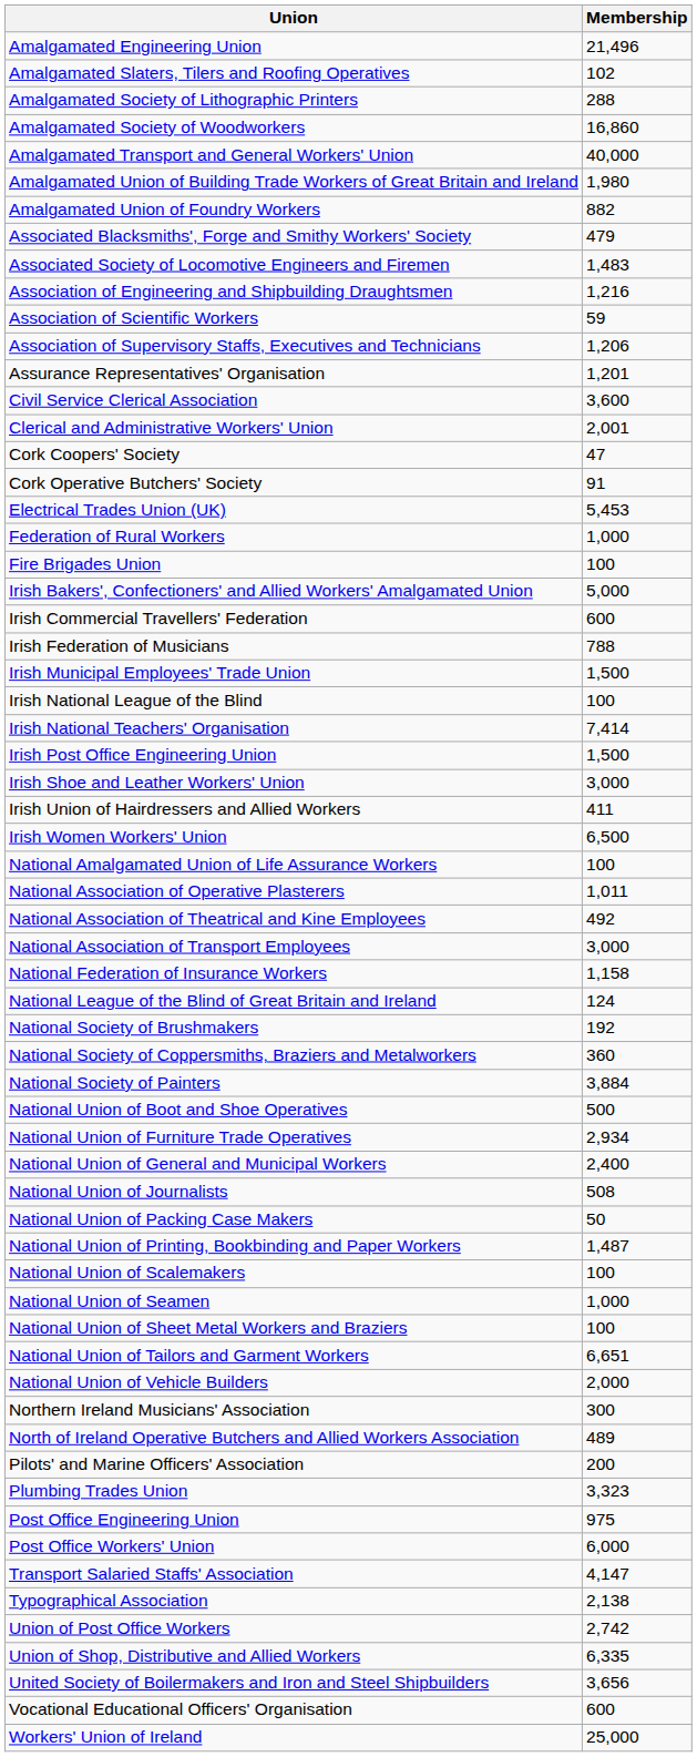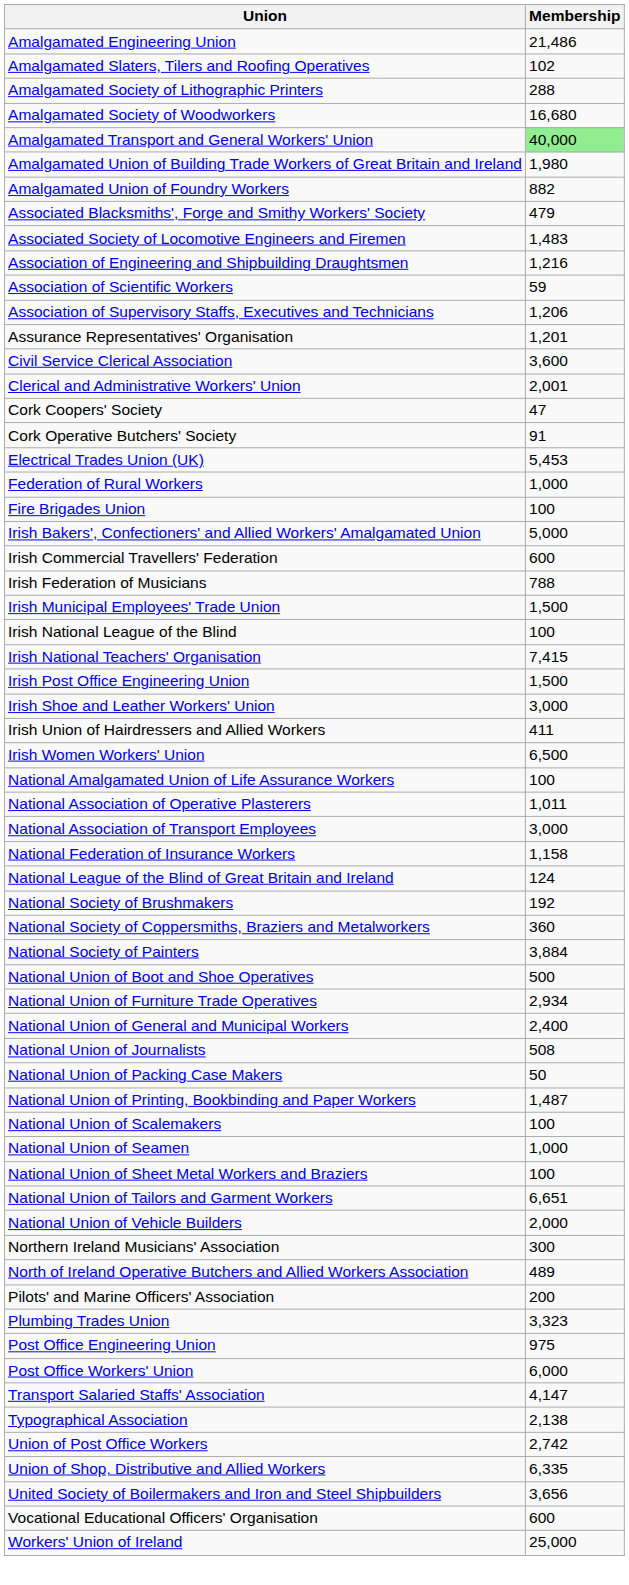Amalgamated Engineering Union | Membership: 21,496 -> 21,486
Amalgamated Society of Woodworkers | Membership: 16,860 -> 16,680
Amalgamated Transport and General Workers' Union | Membership: no background -> lightgreen background
Irish National Teachers' Organisation | Membership: 7,414 -> 7,415
- row: National Association of Theatrical and Kine Employees | 492
